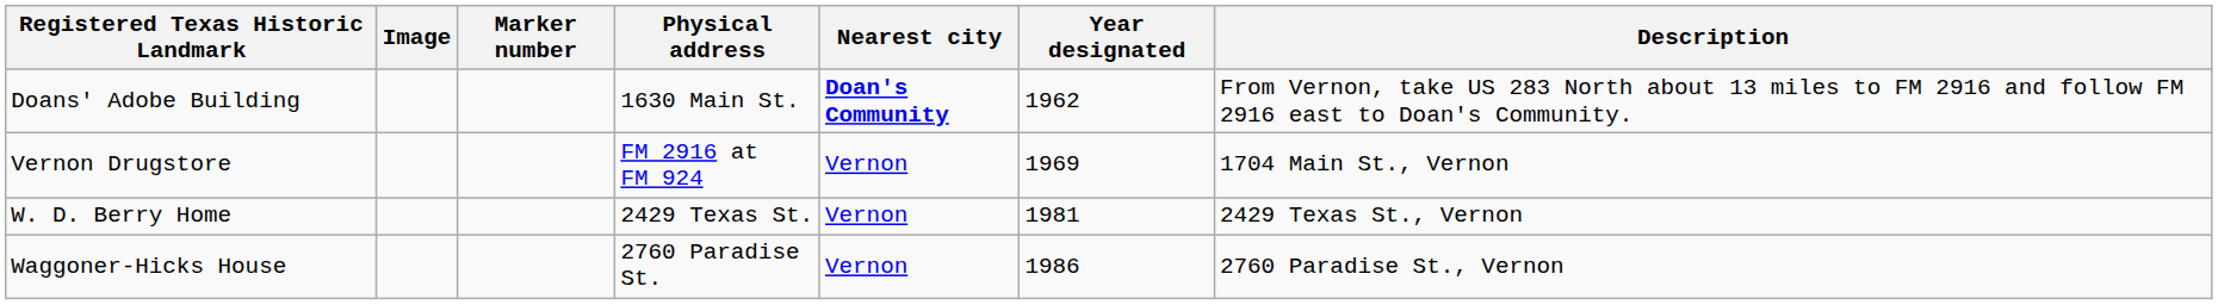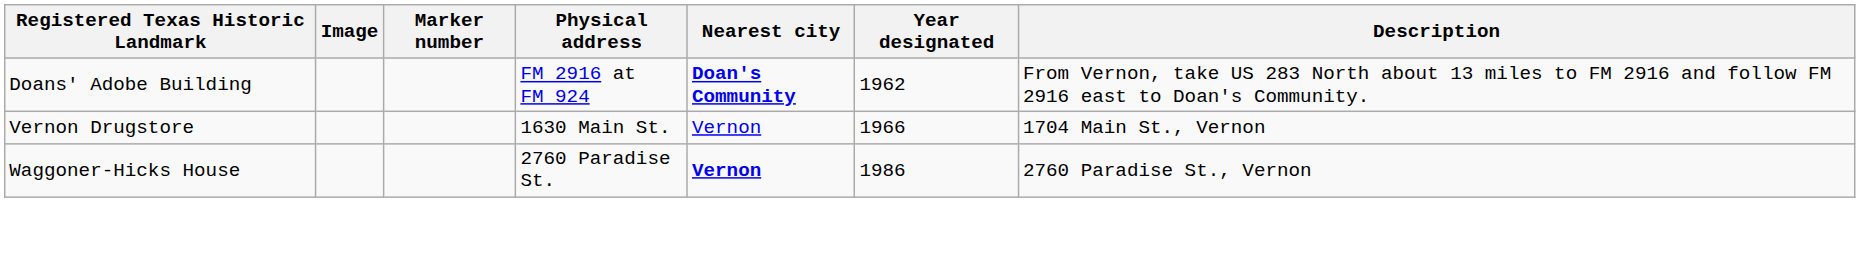Doans' Adobe Building | Physical address: 1630 Main St. -> FM 2916 at FM 924
Vernon Drugstore | Physical address: FM 2916 at FM 924 -> 1630 Main St.
Vernon Drugstore | Year designated: 1969 -> 1966
- row: W. D. Berry Home | 2429 Texas St. | Vernon | 1981 | 2429 Texas St., Vernon
Waggoner-Hicks House | Nearest city: normal -> bold
